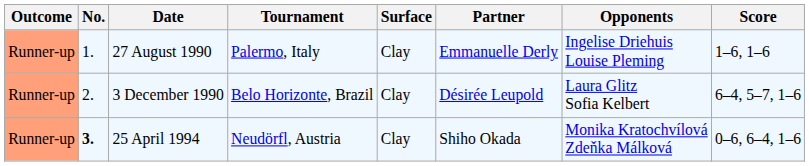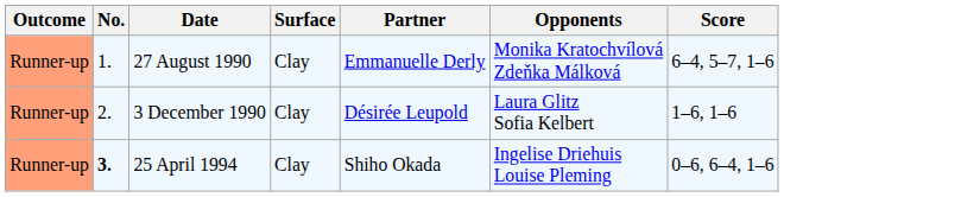- column: Tournament | Palermo, Italy | Belo Horizonte, Brazil | Neudörfl, Austria
27 August 1990 | Opponents: Ingelise Driehuis Louise Pleming -> Monika Kratochvílová Zdeňka Málková
27 August 1990 | Score: 1–6, 1–6 -> 6–4, 5–7, 1–6
3 December 1990 | Score: 6–4, 5–7, 1–6 -> 1–6, 1–6
25 April 1994 | Opponents: Monika Kratochvílová Zdeňka Málková -> Ingelise Driehuis Louise Pleming
